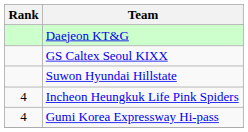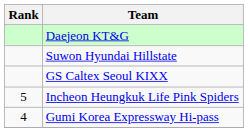rows swapped: Suwon Hyundai Hillstate <-> GS Caltex Seoul KIXX
Incheon Heungkuk Life Pink Spiders | Rank: 4 -> 5
